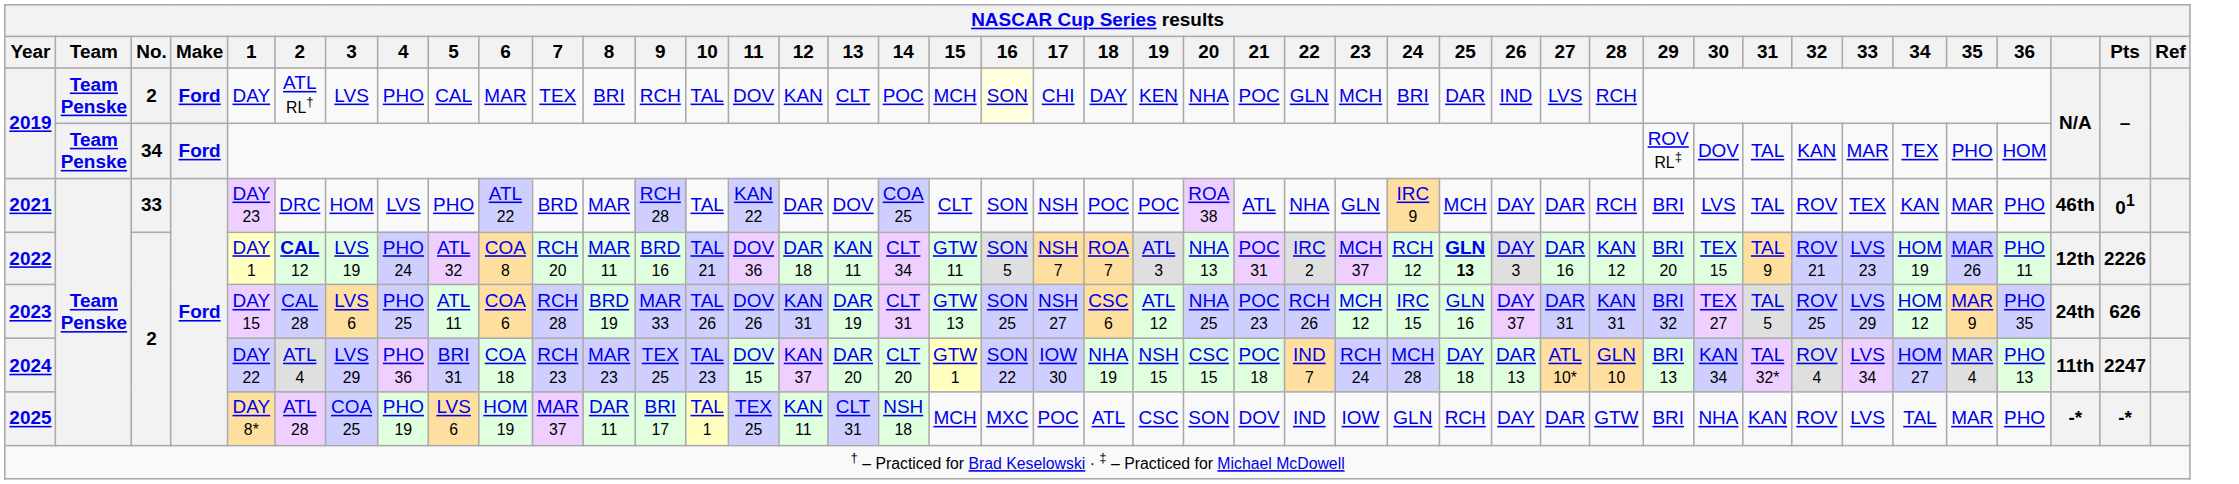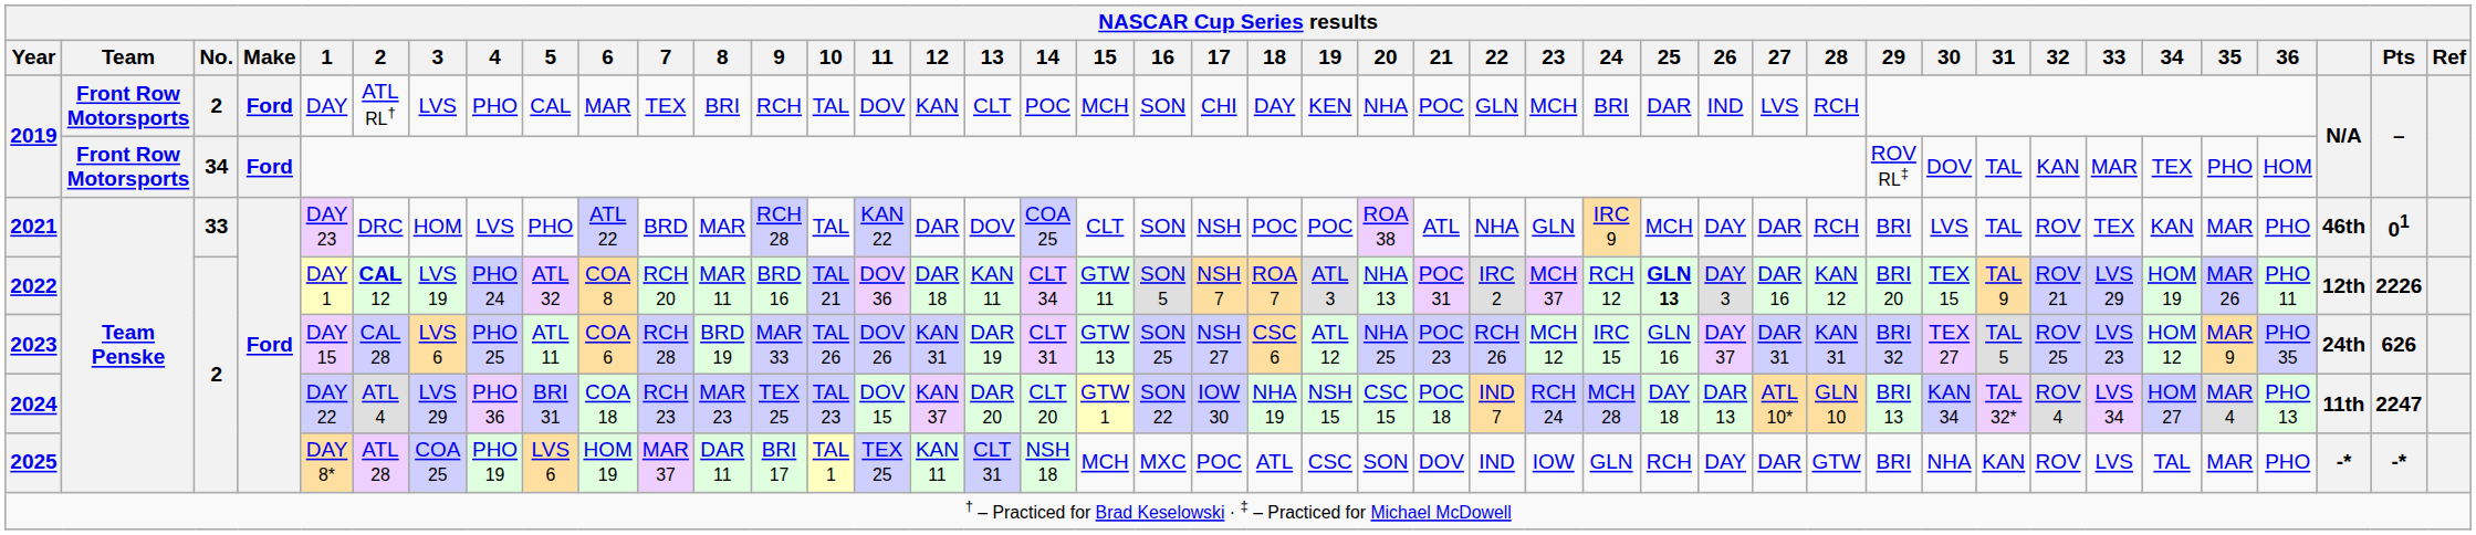2019 / 2 | Team: Team Penske -> Front Row Motorsports
2019 / 2 | 16: lightyellow background -> no background
2019 / 34 | Team: Team Penske -> Front Row Motorsports
2022 | 33: LVS 23 -> LVS 29
2023 | 33: LVS 29 -> LVS 23
